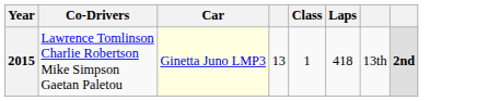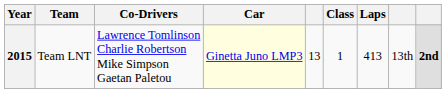+ column: Team | Team LNT
2015 | Laps: 418 -> 413
